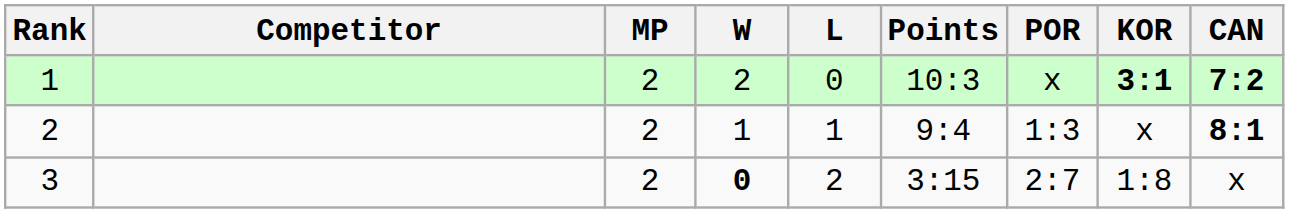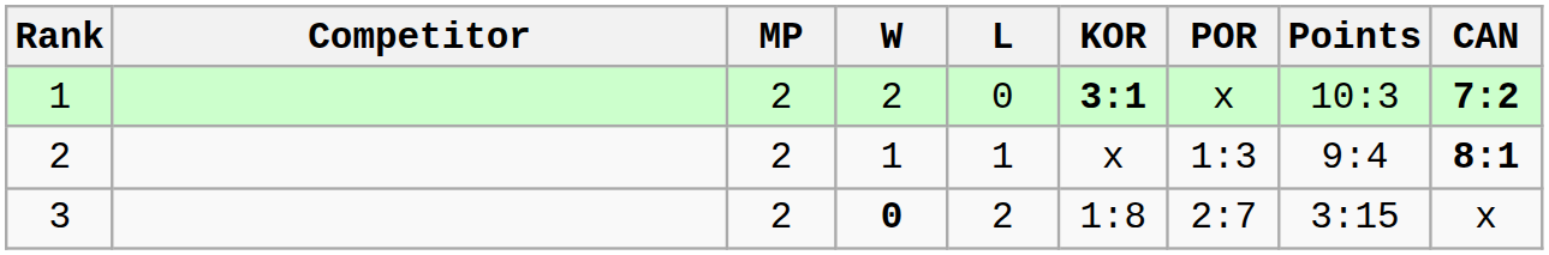columns swapped: Points <-> KOR
